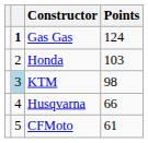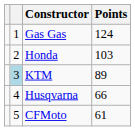Gas Gas | column 2: bold -> normal
KTM | Points: 98 -> 89
